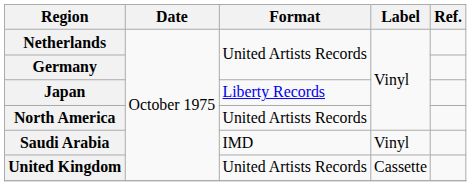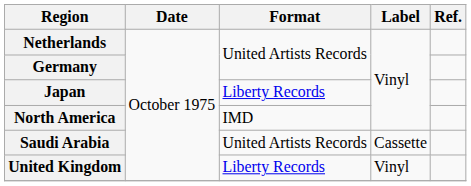North America | Format: United Artists Records -> IMD
Saudi Arabia | Format: IMD -> United Artists Records
Saudi Arabia | Label: Vinyl -> Cassette
United Kingdom | Format: United Artists Records -> Liberty Records
United Kingdom | Label: Cassette -> Vinyl
